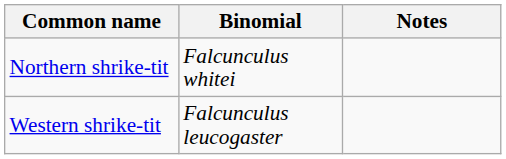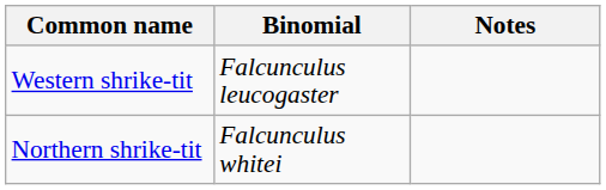rows swapped: Western shrike-tit <-> Northern shrike-tit
